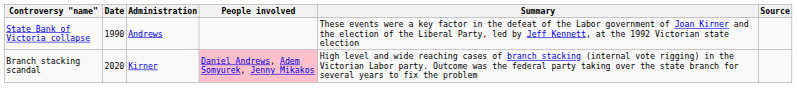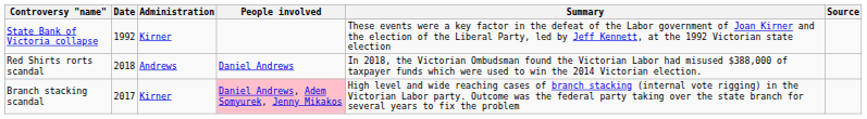State Bank of Victoria collapse | Date: 1990 -> 1992
State Bank of Victoria collapse | Administration: Andrews -> Kirner
+ row: Red Shirts rorts scandal | 2018 | Andrews | Daniel Andrews | In 2018, the Victorian Ombudsman found the Victorian Labor had misused $388,000 of taxpayer funds which were used to win the 2014 Victorian election.
Branch stacking scandal | Date: 2020 -> 2017
